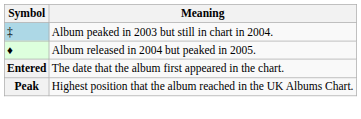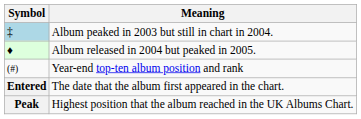+ row: (#) | Year-end top-ten album position and rank
